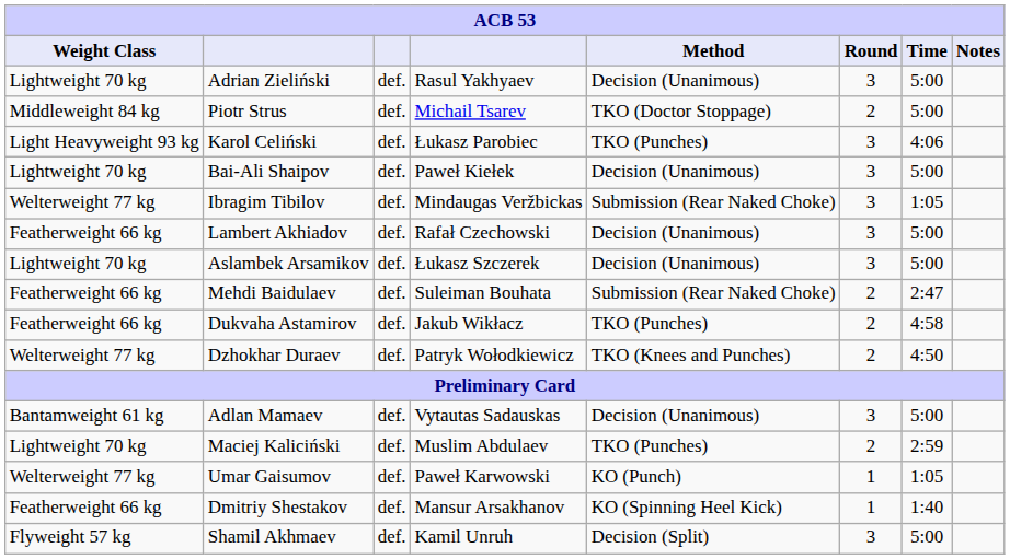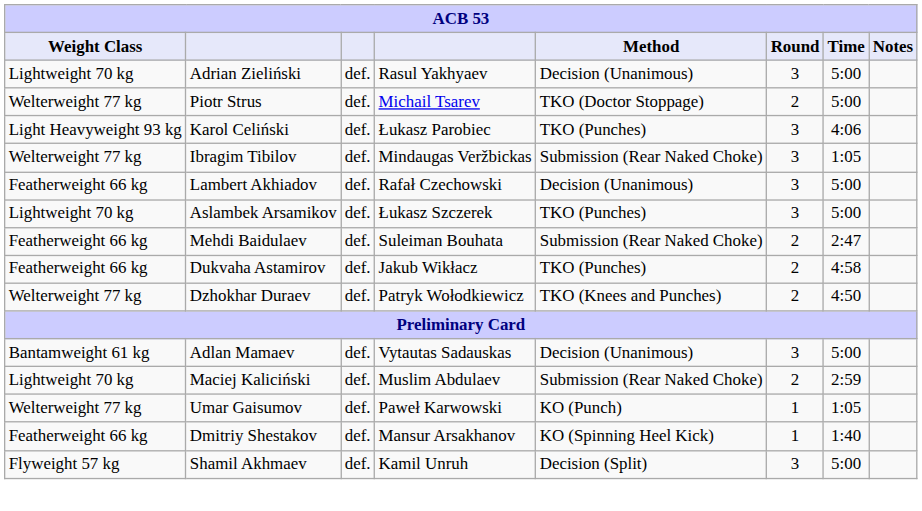Piotr Strus | Weight Class: Middleweight 84 kg -> Welterweight 77 kg
- row: Lightweight 70 kg | Bai-Ali Shaipov | def. | Paweł Kiełek | Decision (Unanimous) | 3 | 5:00
Aslambek Arsamikov | Method: Decision (Unanimous) -> TKO (Punches)
Maciej Kaliciński | Method: TKO (Punches) -> Submission (Rear Naked Choke)
